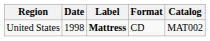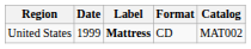United States | Date: 1998 -> 1999
